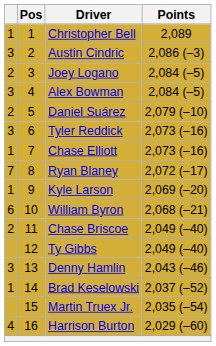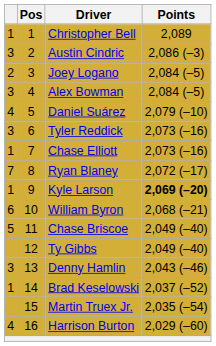Daniel Suárez | column 1: 2 -> 4
Kyle Larson | Points: normal -> bold
Chase Briscoe | column 1: 2 -> 5
